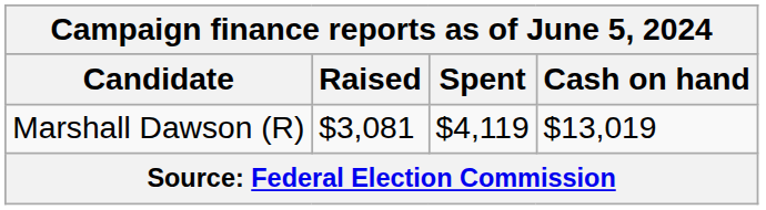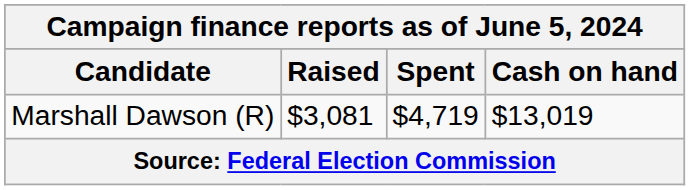Marshall Dawson (R) | Spent: $4,119 -> $4,719
